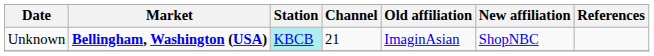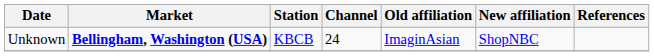Unknown | Station: paleturquoise background -> no background
Unknown | Channel: 21 -> 24
